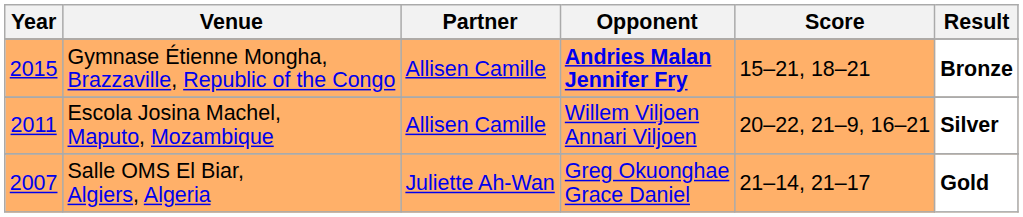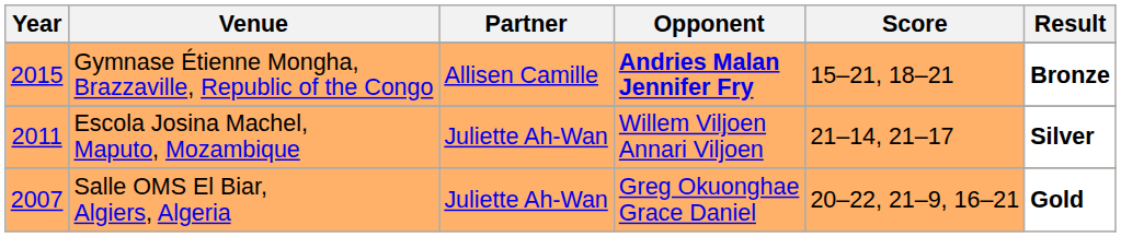Escola Josina Machel, Maputo, Mozambique | Partner: Allisen Camille -> Juliette Ah-Wan
Escola Josina Machel, Maputo, Mozambique | Score: 20–22, 21–9, 16–21 -> 21–14, 21–17
Salle OMS El Biar, Algiers, Algeria | Score: 21–14, 21–17 -> 20–22, 21–9, 16–21
